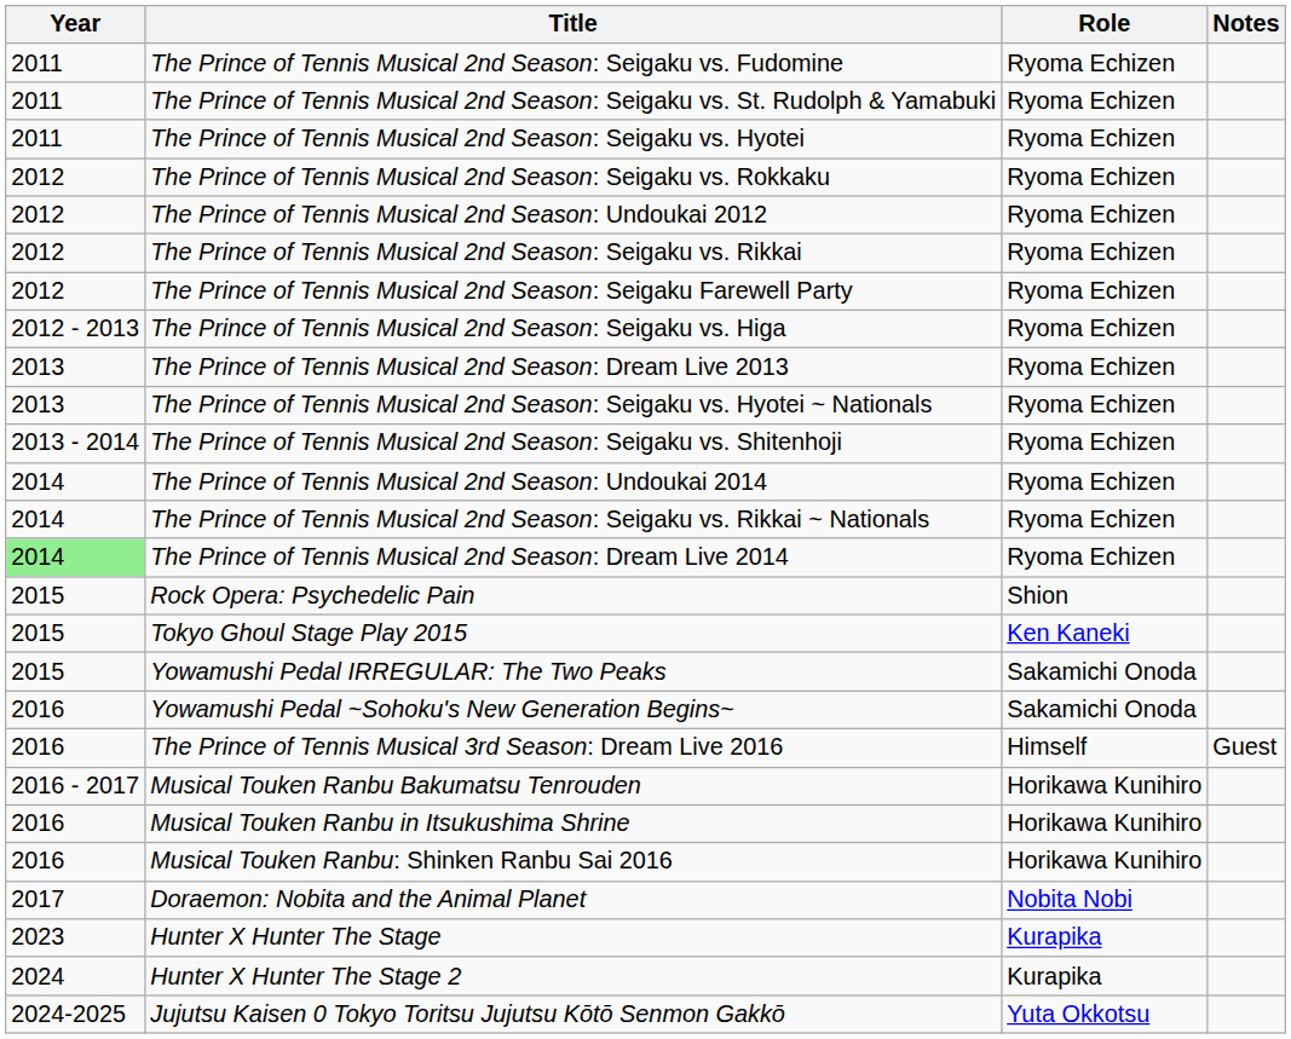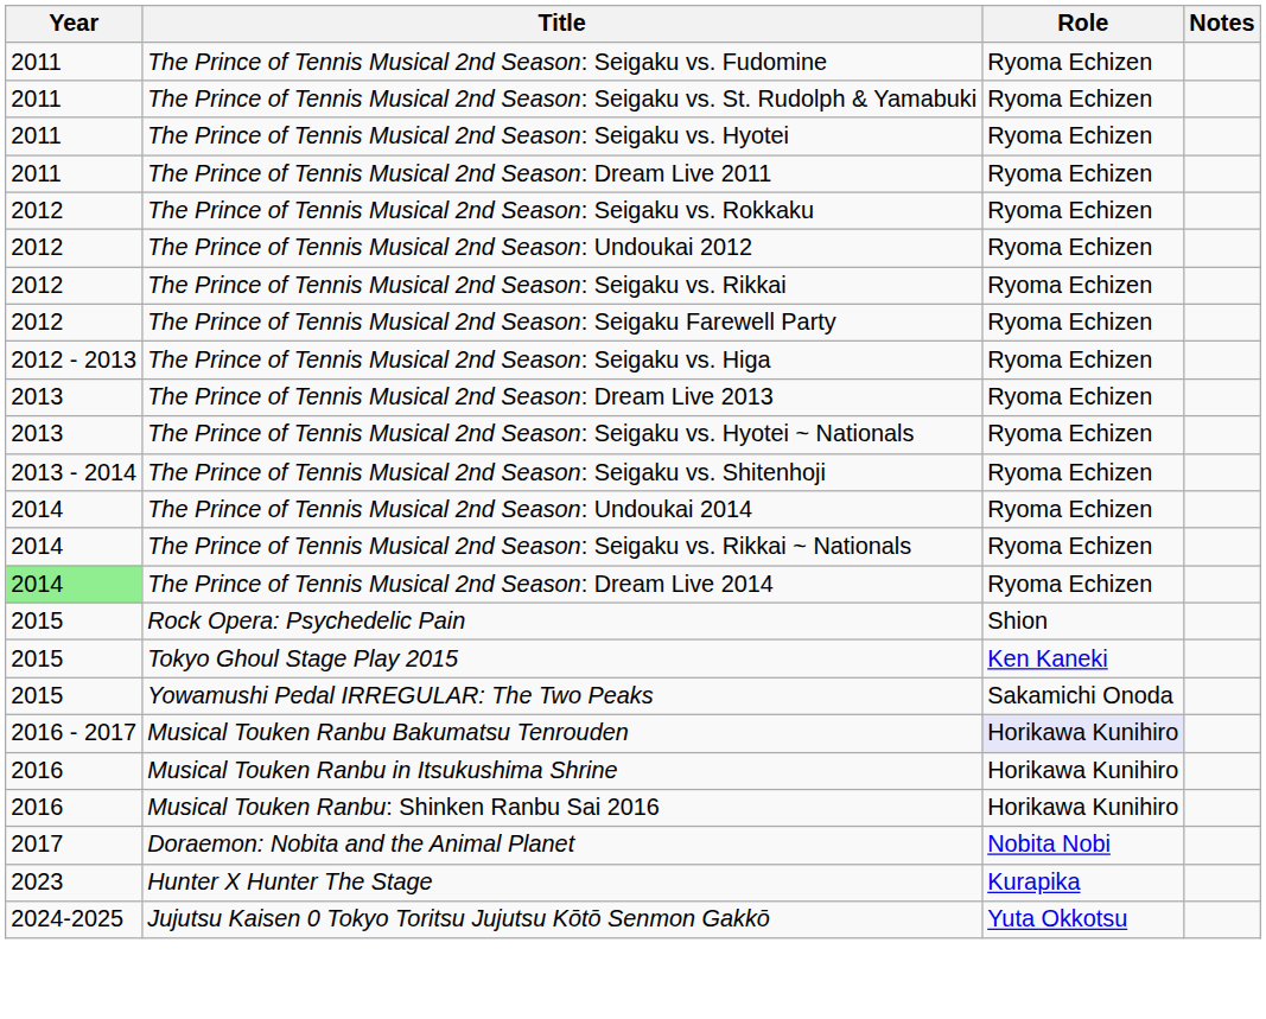+ row: 2011 | The Prince of Tennis Musical 2nd Season: Dream Live 2011 | Ryoma Echizen
- row: 2016 | Yowamushi Pedal ~Sohoku's New Generation Begins~ | Sakamichi Onoda
- row: 2016 | The Prince of Tennis Musical 3rd Season: Dream Live 2016 | Himself | Guest
Musical Touken Ranbu Bakumatsu Tenrouden | Role: no background -> lavender background
- row: 2024 | Hunter X Hunter The Stage 2 | Kurapika
